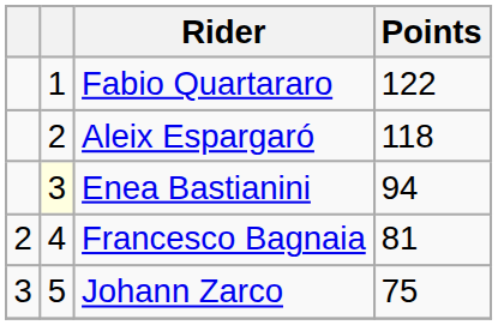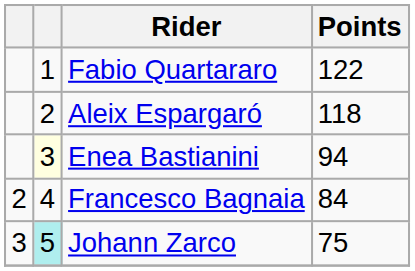Francesco Bagnaia | Points: 81 -> 84
Johann Zarco | column 2: no background -> paleturquoise background
